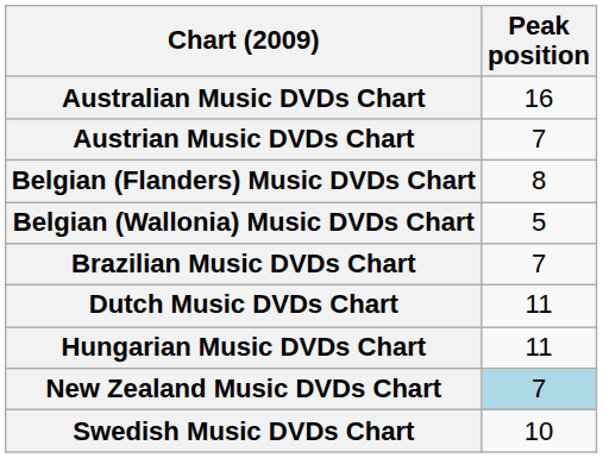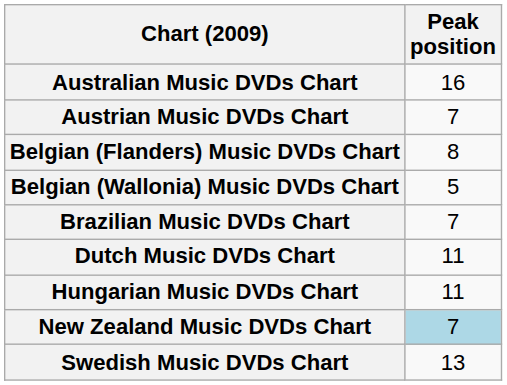Swedish Music DVDs Chart | Peak position: 10 -> 13
